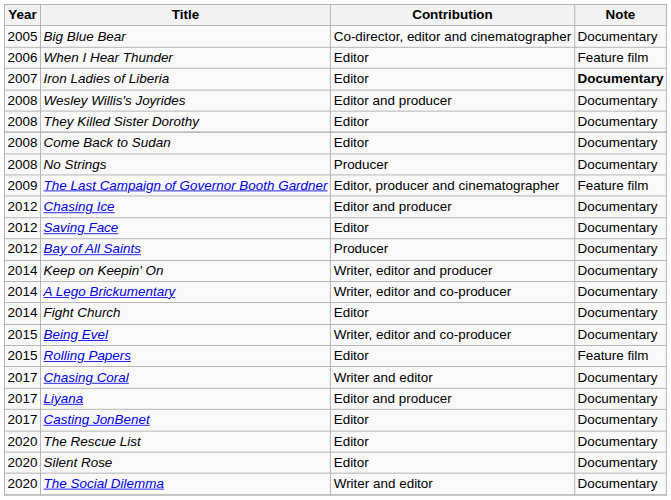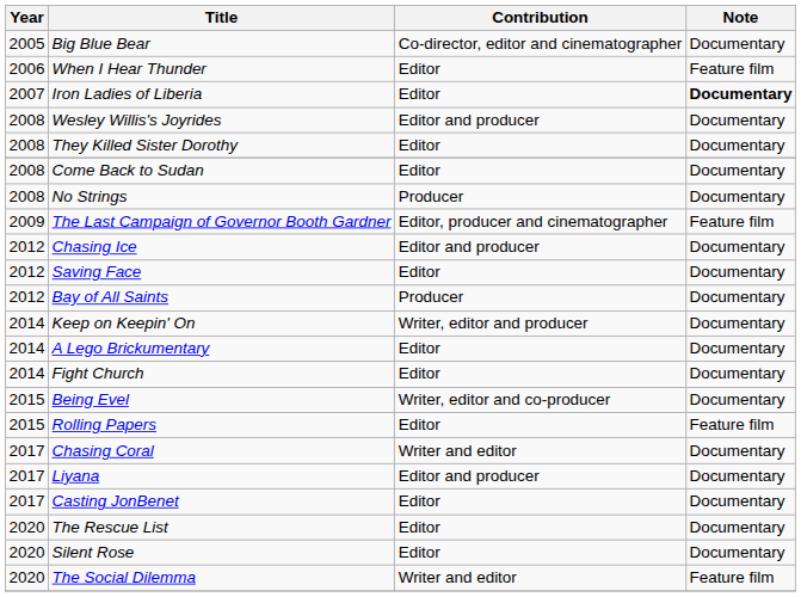A Lego Brickumentary | Contribution: Writer, editor and co-producer -> Editor
The Social Dilemma | Note: Documentary -> Feature film
